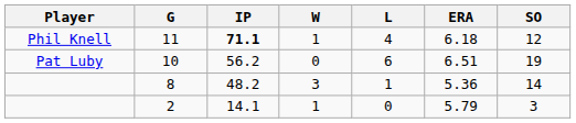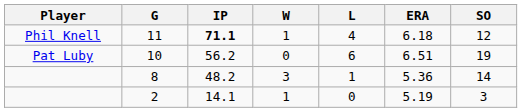2 | ERA: 5.79 -> 5.19
